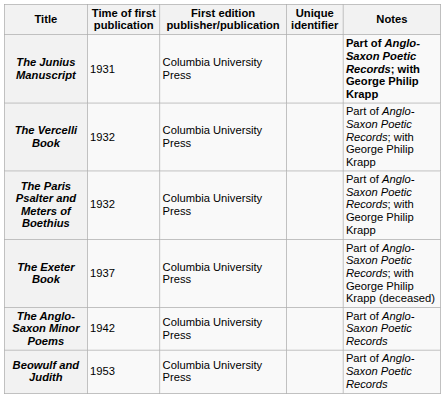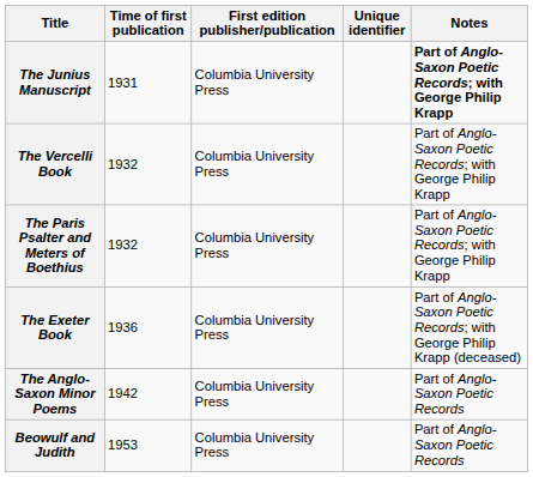The Exeter Book | Time of first publication: 1937 -> 1936
